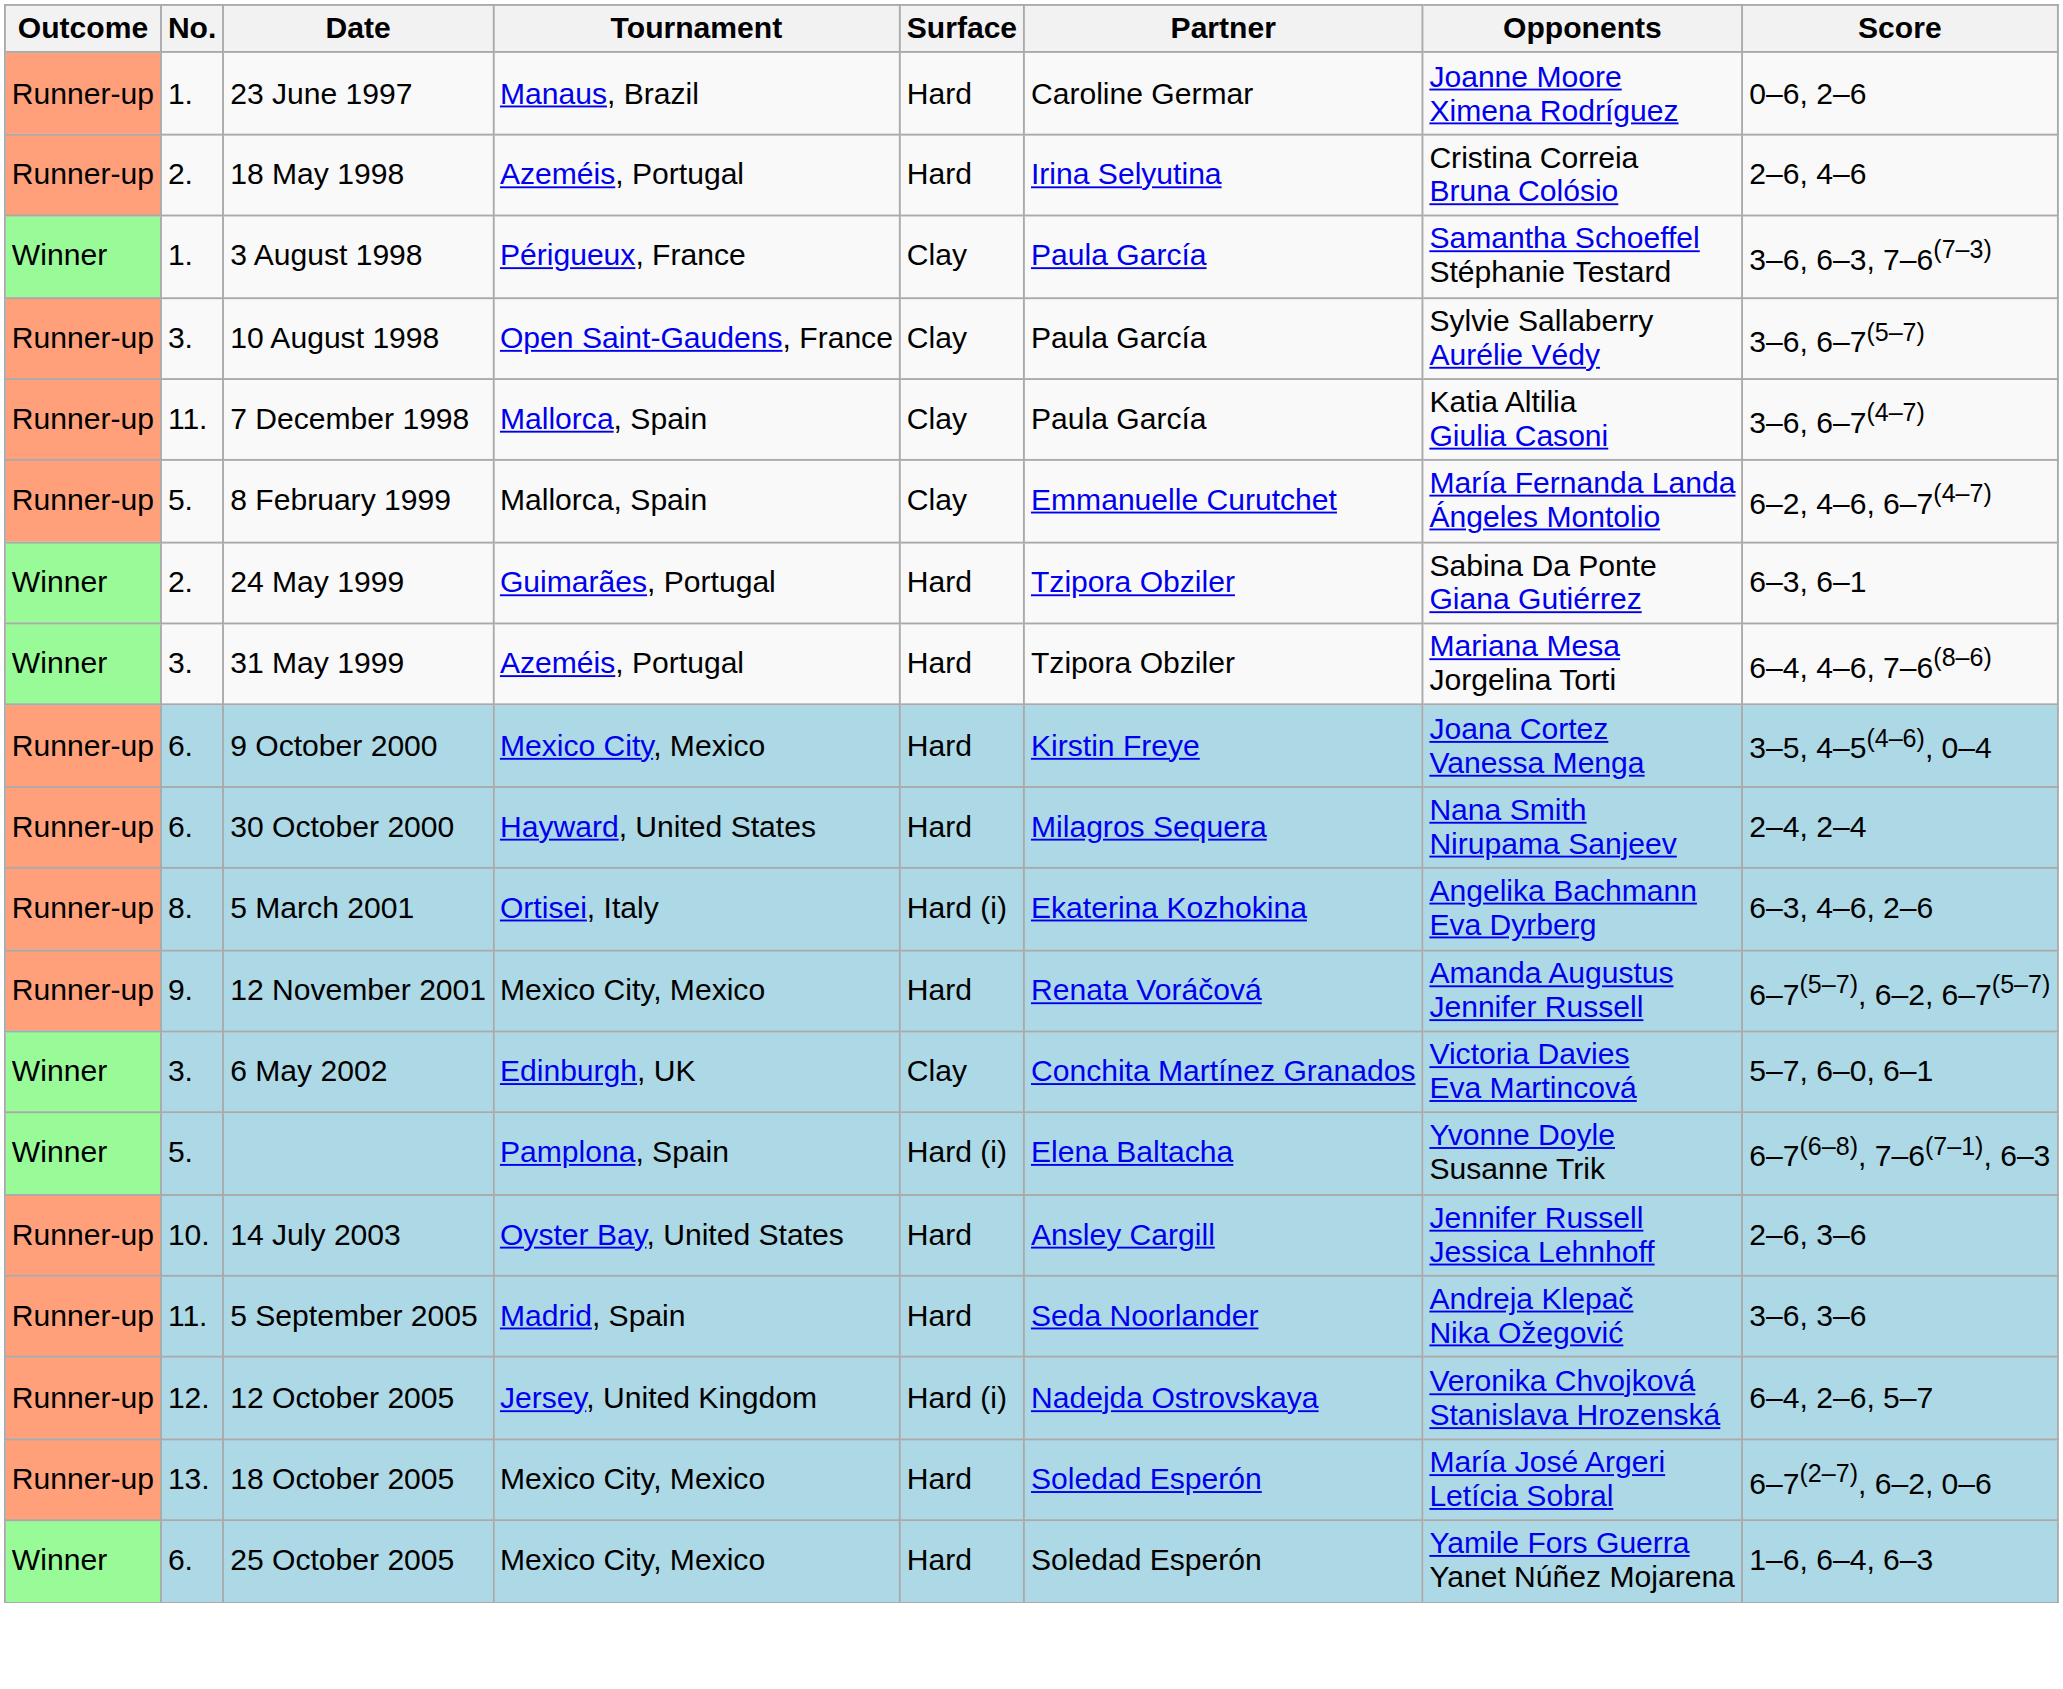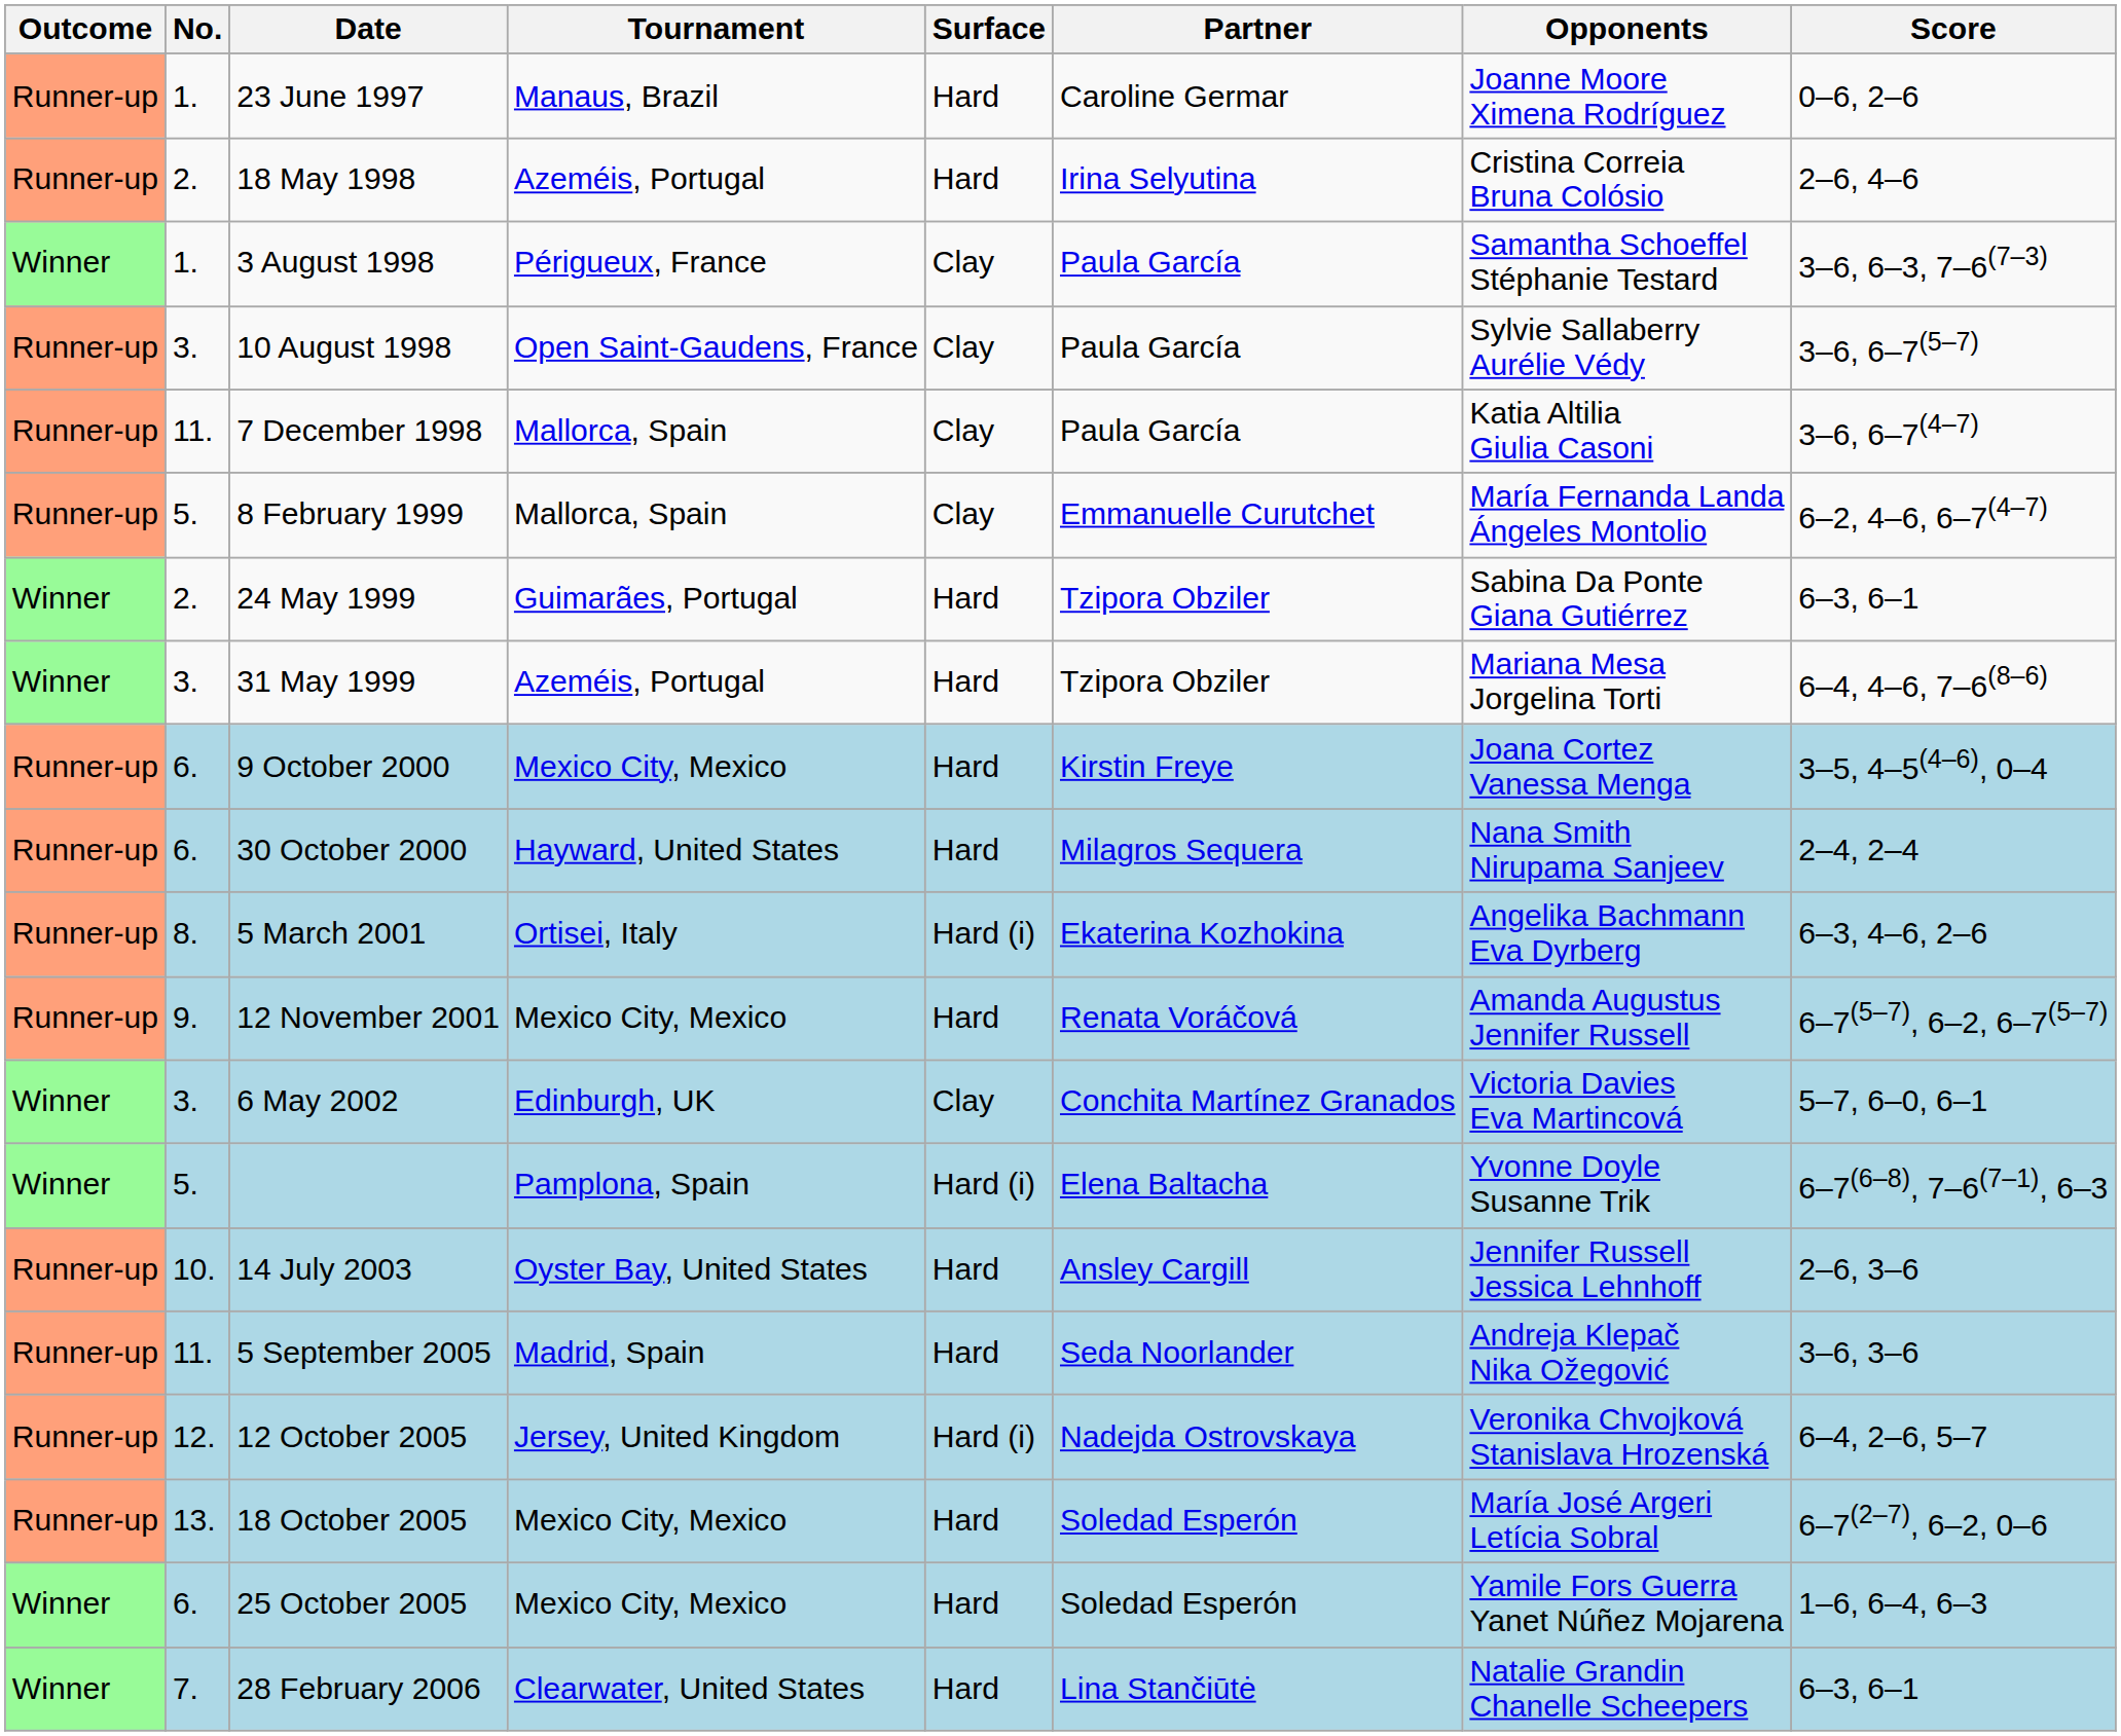+ row: Winner | 7. | 28 February 2006 | Clearwater, United States | Hard | Lina Stančiūtė | Natalie Grandin Chanelle Scheepers | 6–3, 6–1
